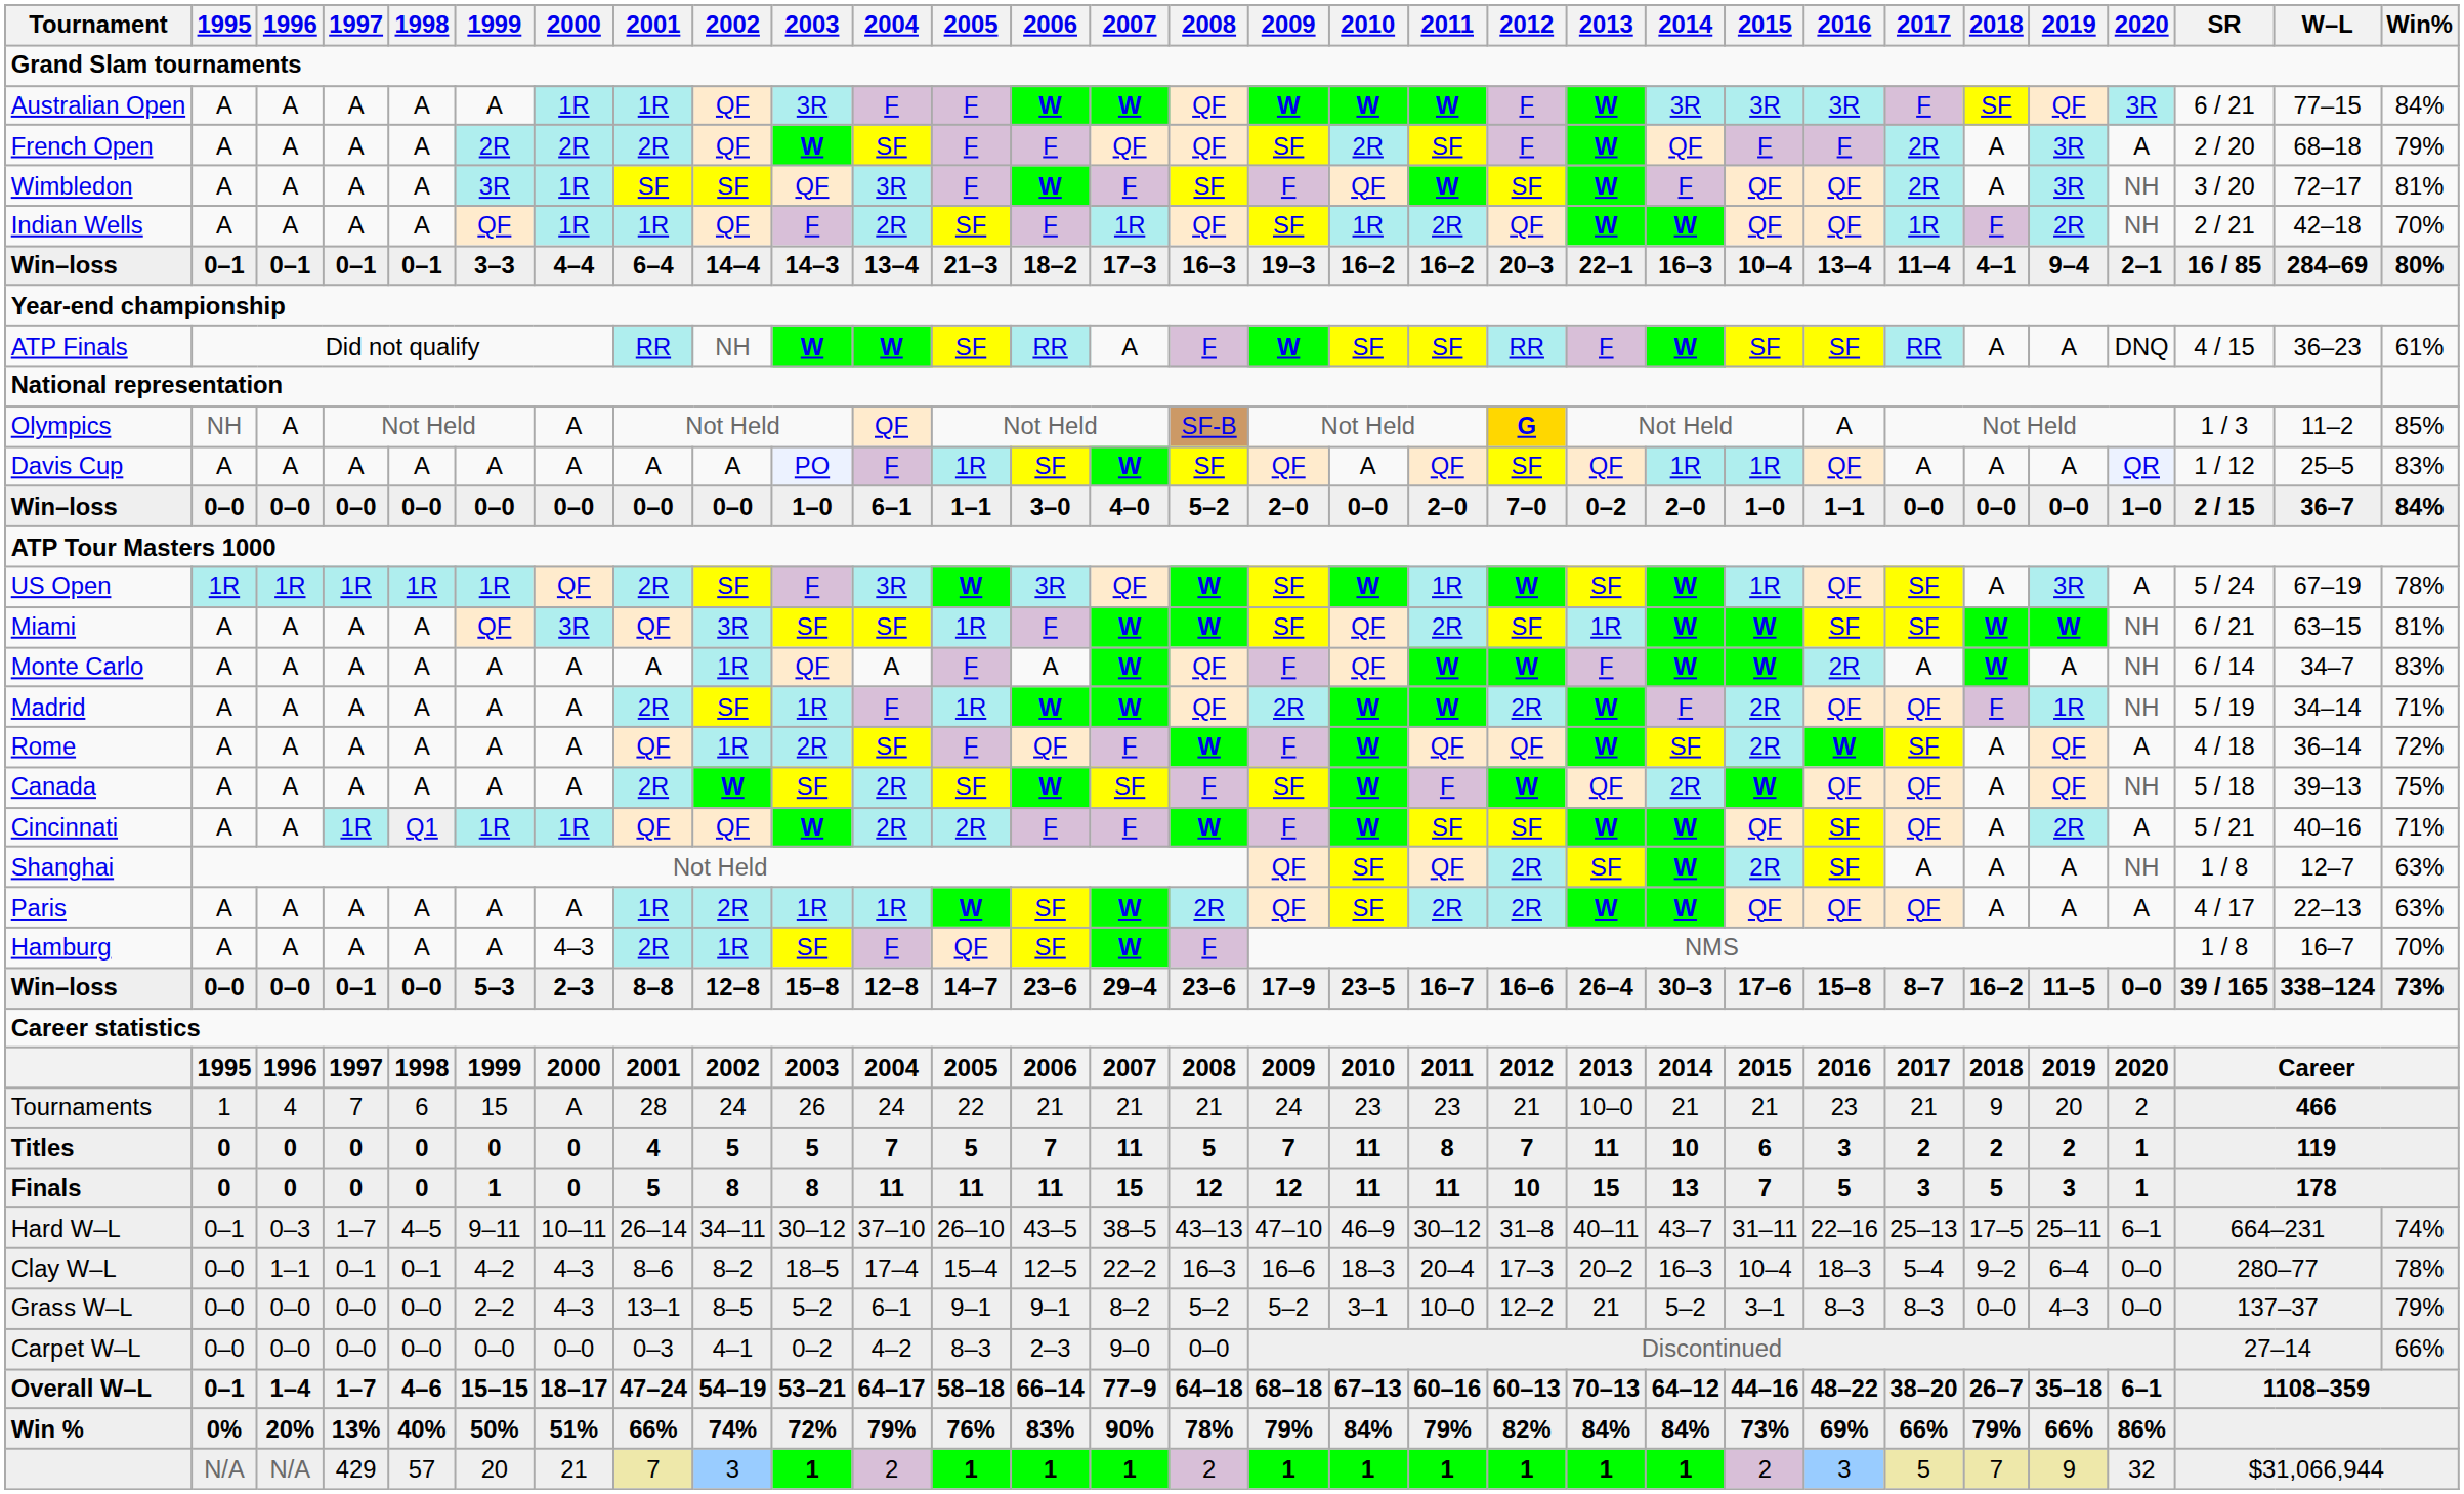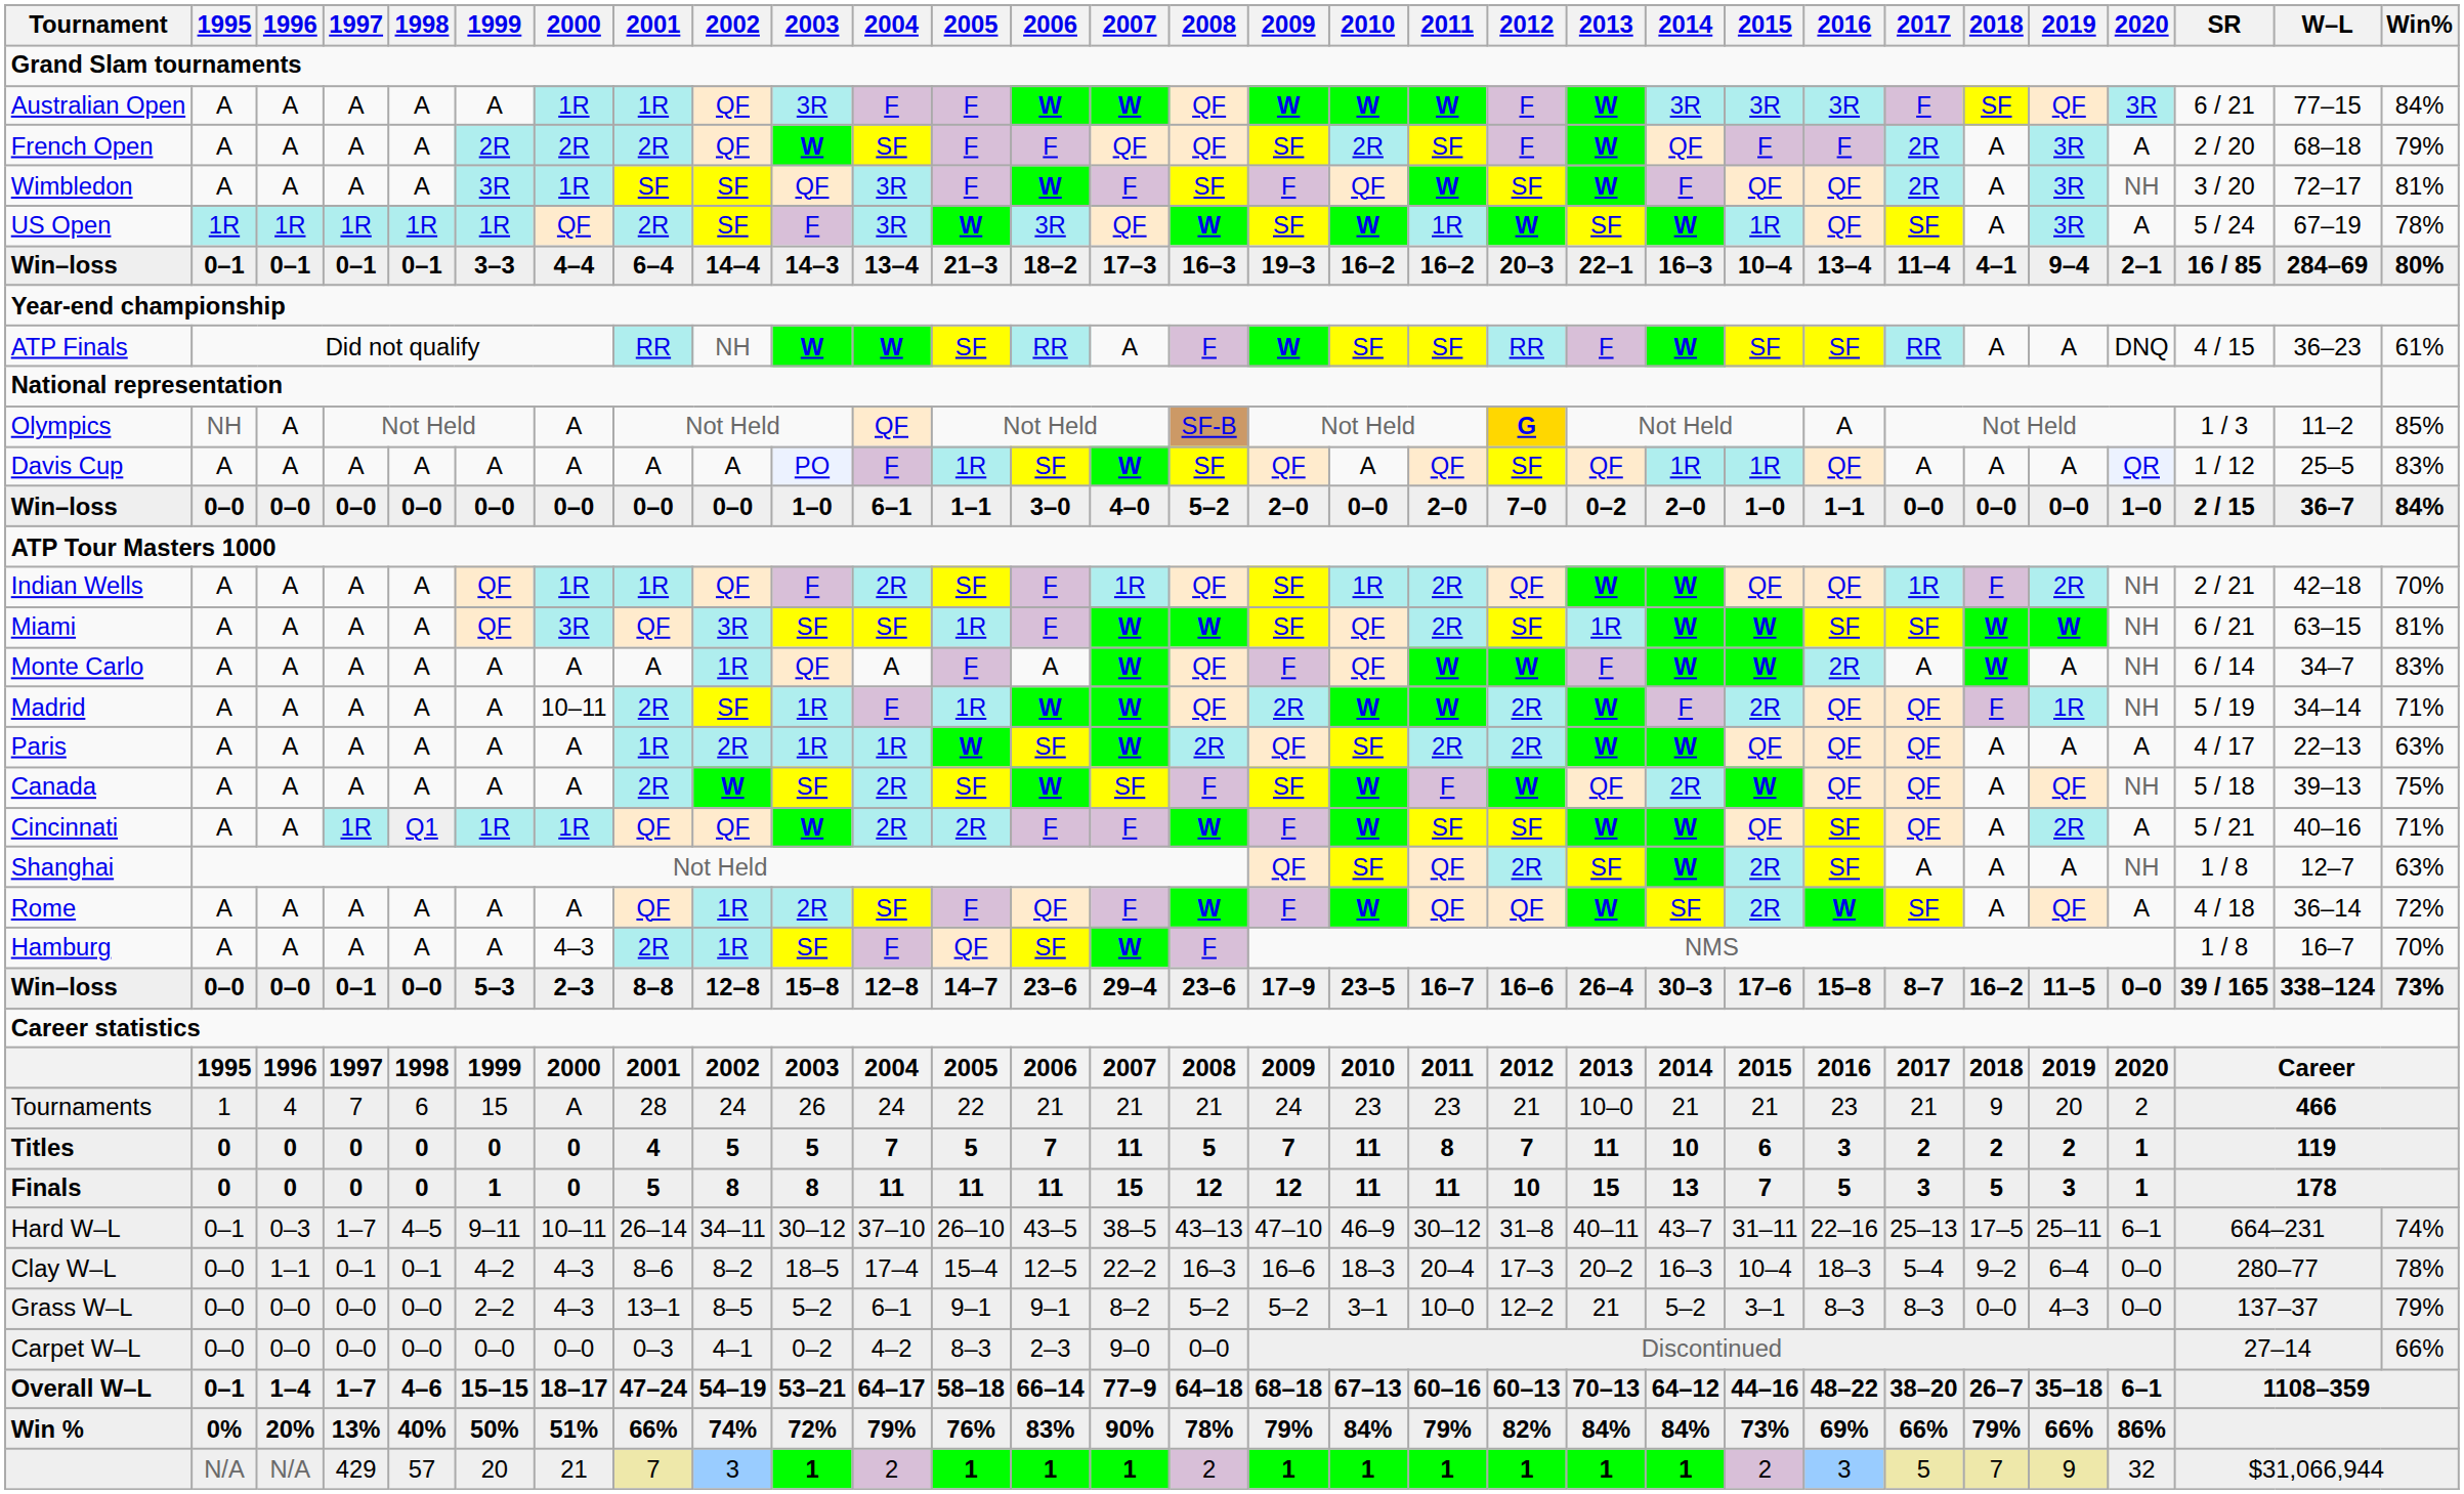rows swapped: US Open <-> Indian Wells
Madrid | 2000: A -> 10–11
rows swapped: Rome <-> Paris
